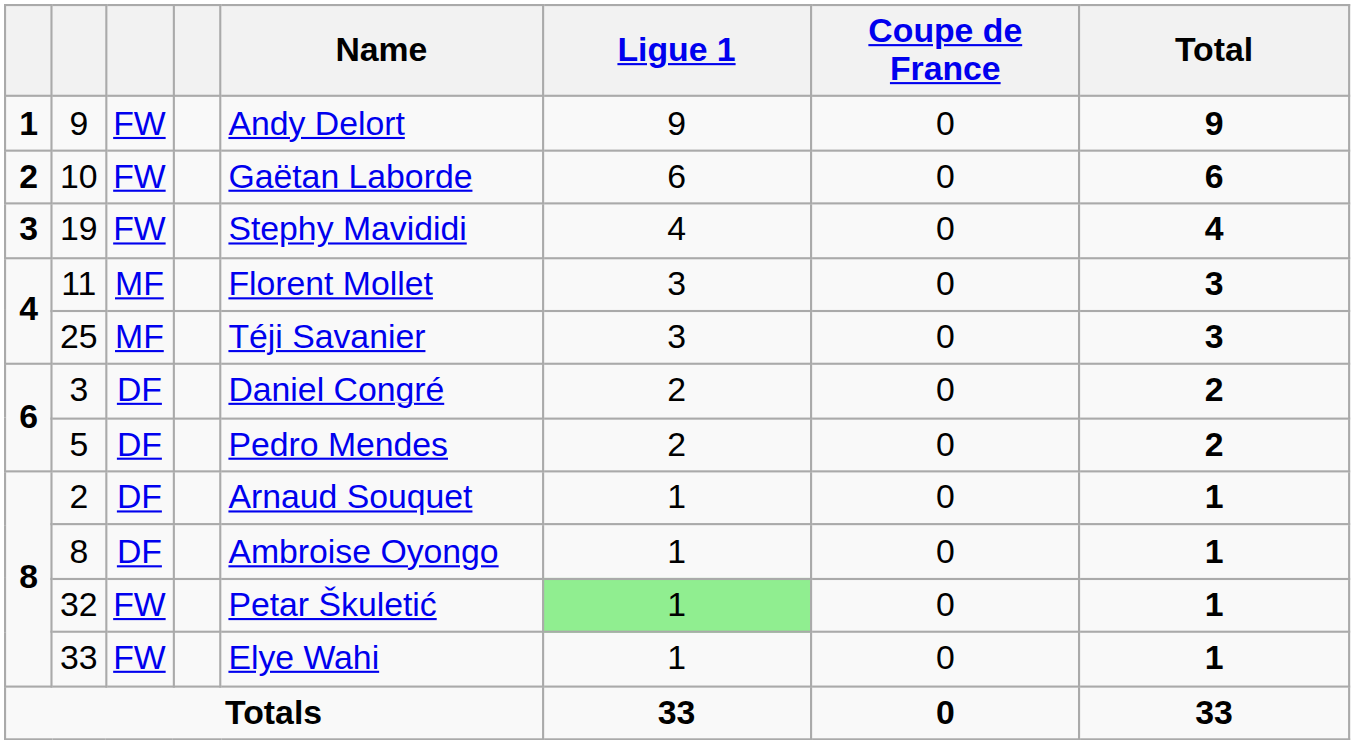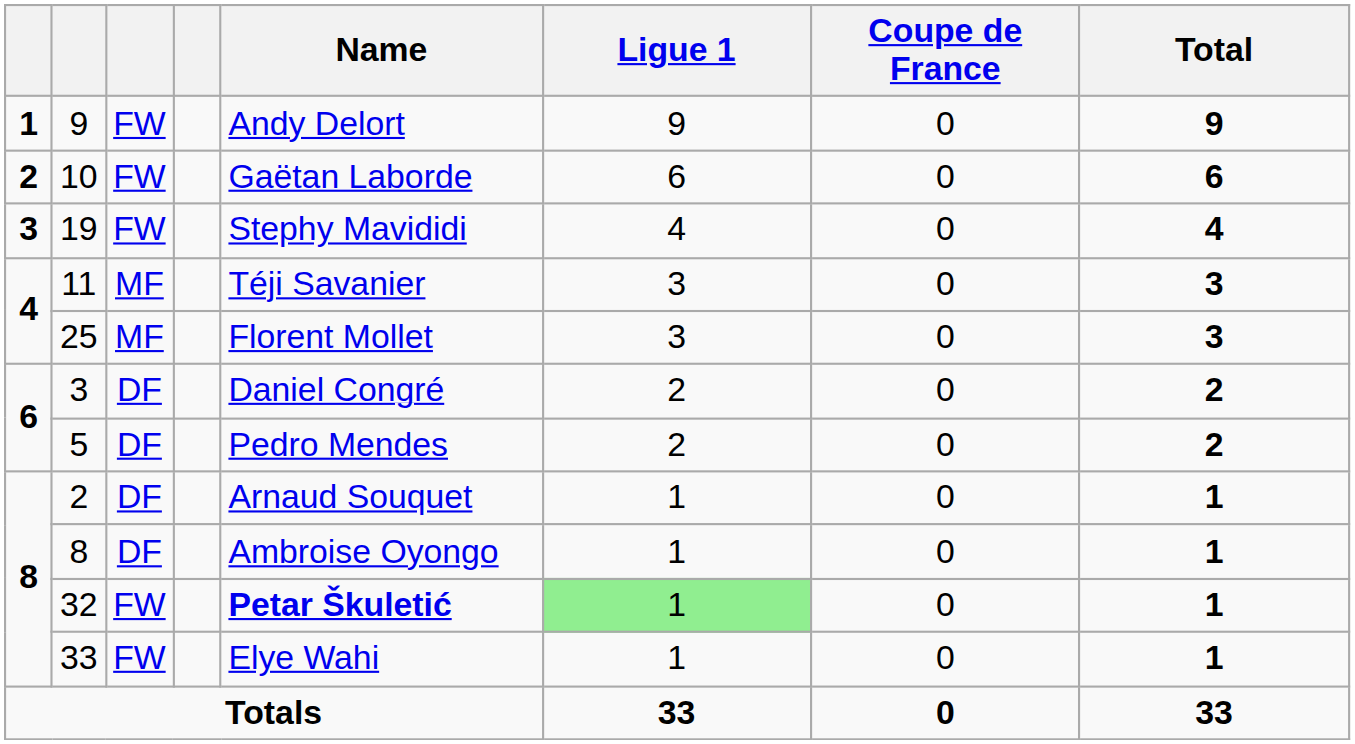11 | Name: Florent Mollet -> Téji Savanier
25 | Name: Téji Savanier -> Florent Mollet
32 | Name: normal -> bold
